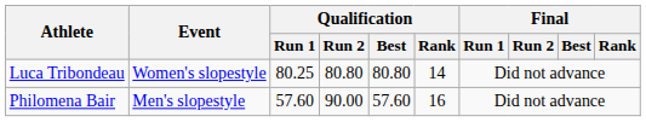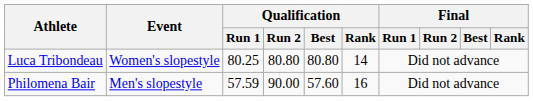Philomena Bair | Qualification / Run 1: 57.60 -> 57.59
